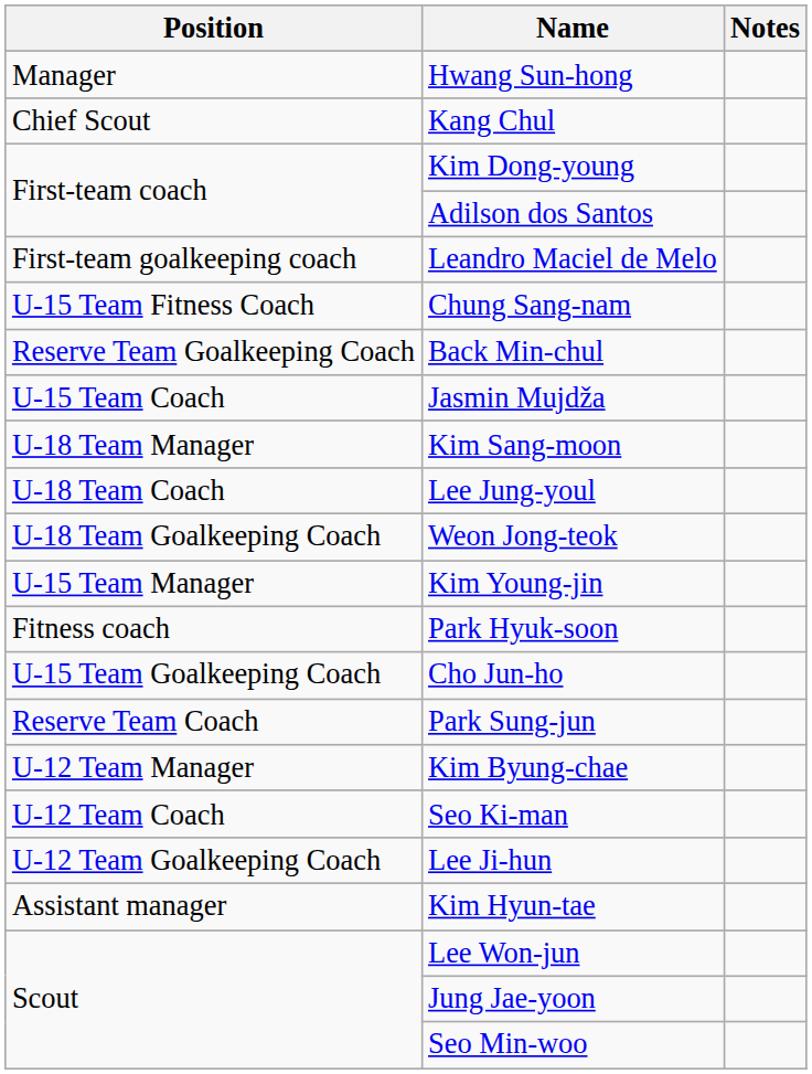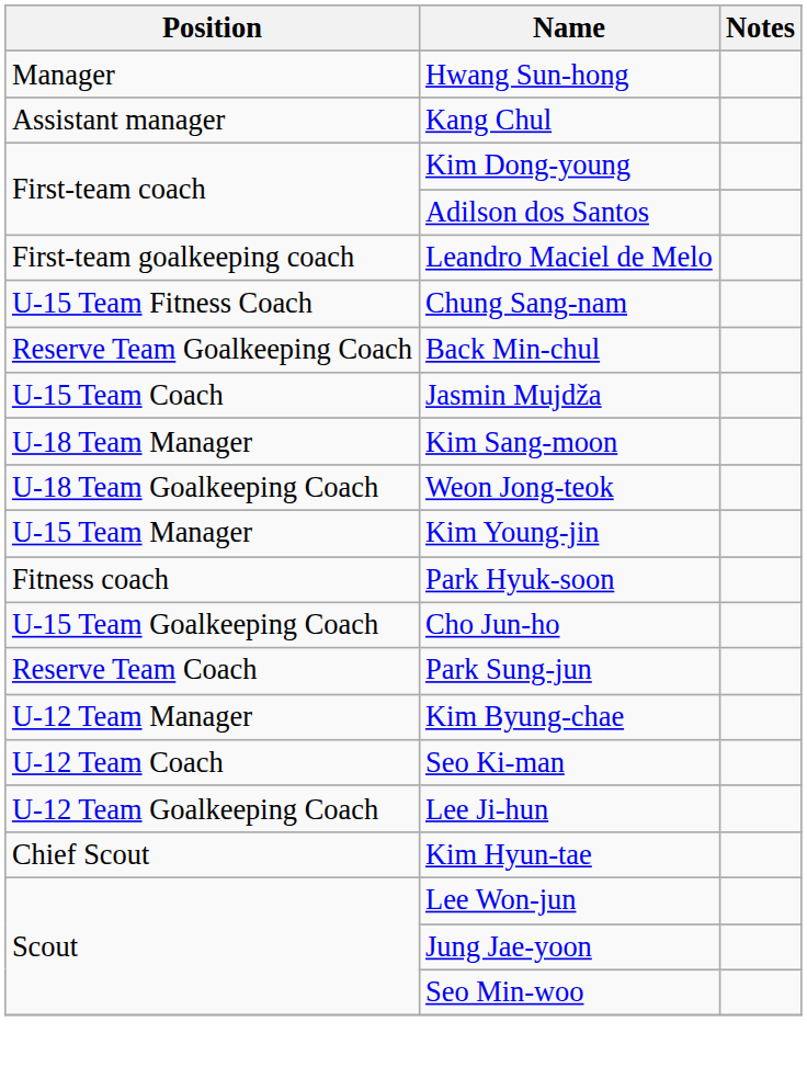Kang Chul | Position: Chief Scout -> Assistant manager
- row: U-18 Team Coach | Lee Jung-youl
Kim Hyun-tae | Position: Assistant manager -> Chief Scout
